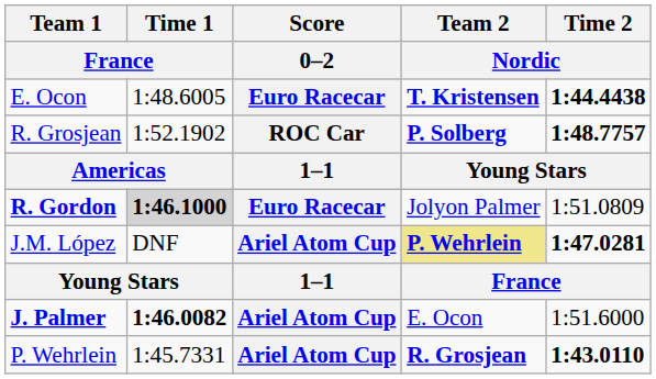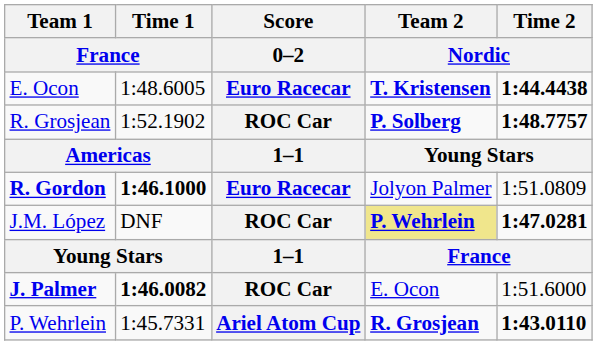R. Gordon | Time 1 / France: lightgrey background -> no background
J.M. López | Score / 0–2: Ariel Atom Cup -> ROC Car
J. Palmer | Score / 0–2: Ariel Atom Cup -> ROC Car
